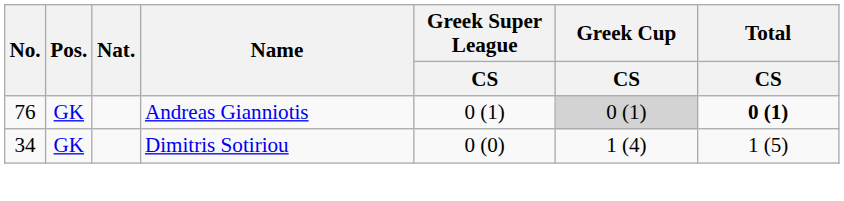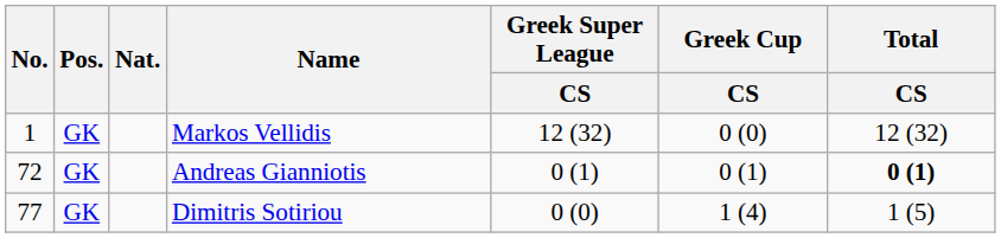+ row: 1 | GK | Markos Vellidis | 12 (32) | 0 (0) | 12 (32)
Andreas Gianniotis | No.: 76 -> 72
Andreas Gianniotis | Greek Cup / CS: lightgrey background -> no background
Dimitris Sotiriou | No.: 34 -> 77
